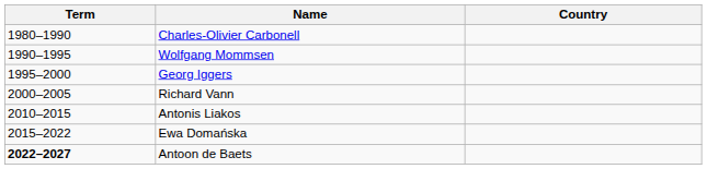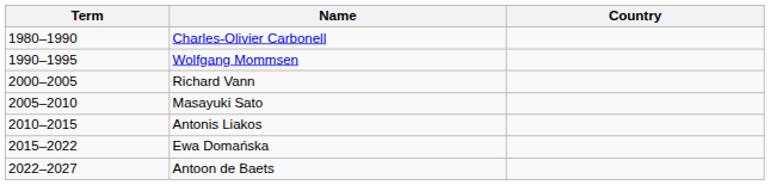- row: 1995–2000 | Georg Iggers
+ row: 2005–2010 | Masayuki Sato
Antoon de Baets | Term: bold -> normal
